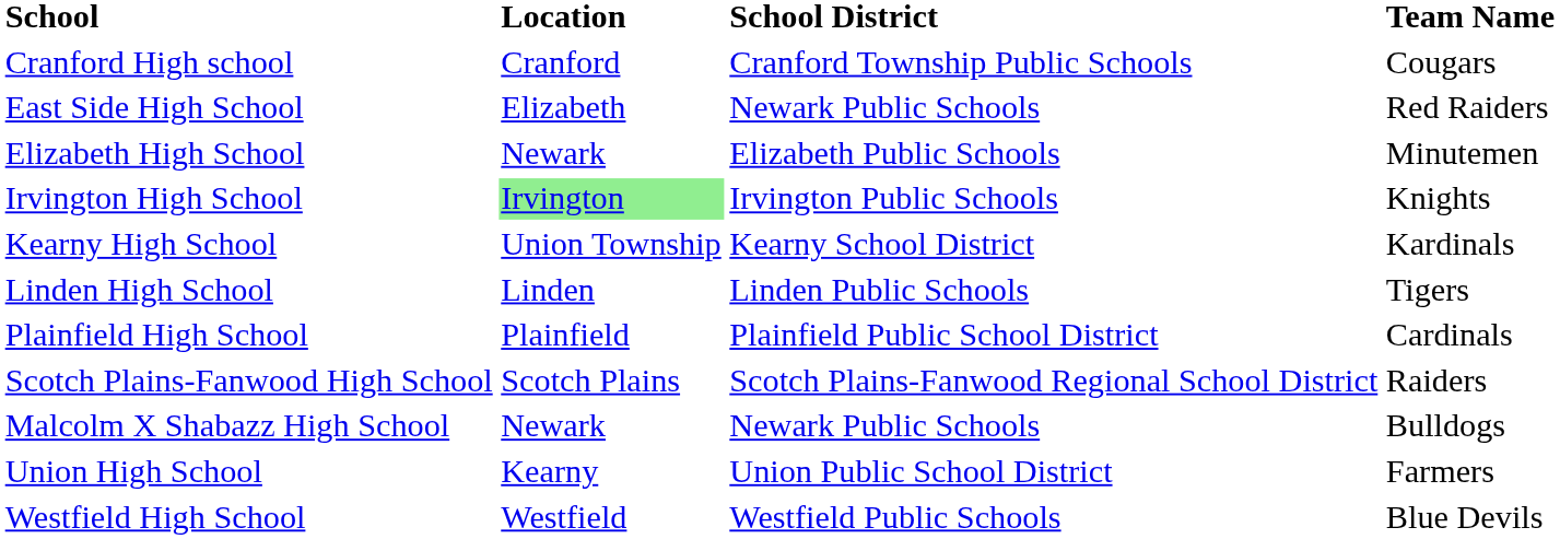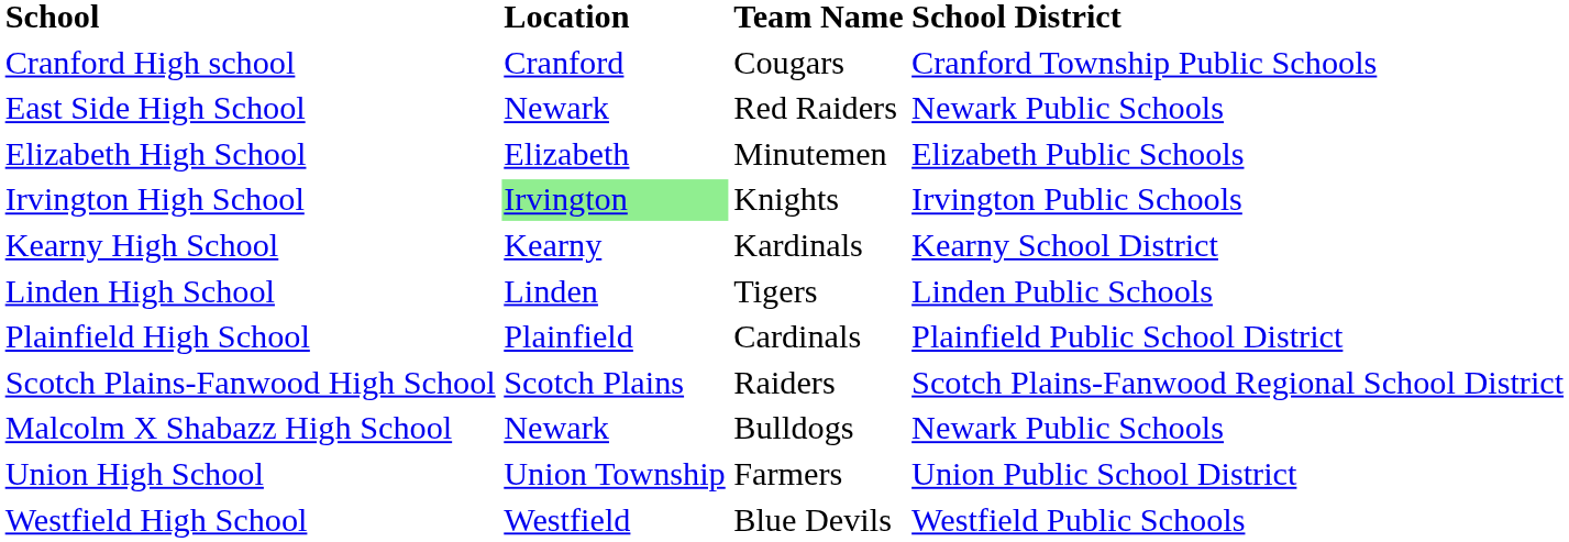columns swapped: School District <-> Team Name
East Side High School | Location: Elizabeth -> Newark
Elizabeth High School | Location: Newark -> Elizabeth
Kearny High School | Location: Union Township -> Kearny
Union High School | Location: Kearny -> Union Township
